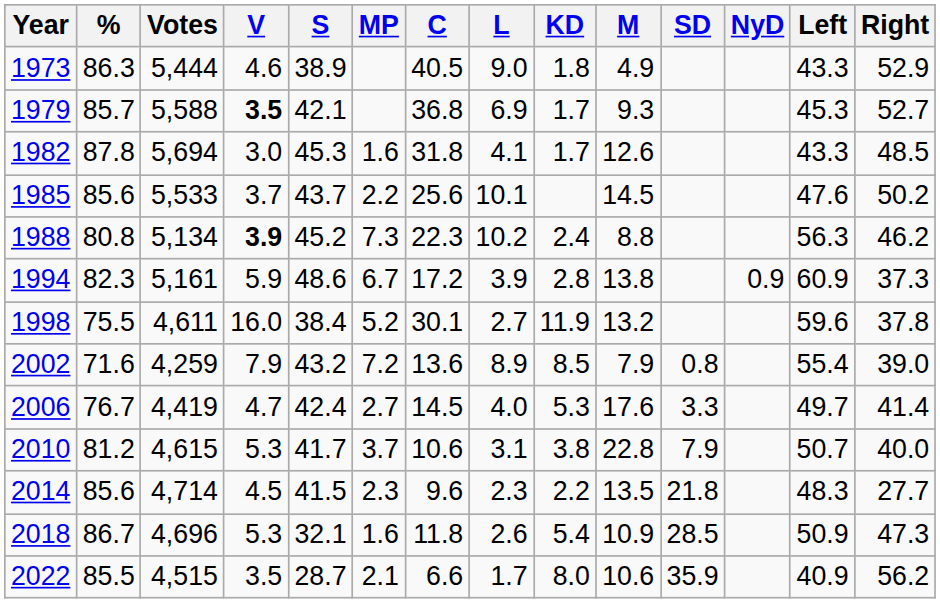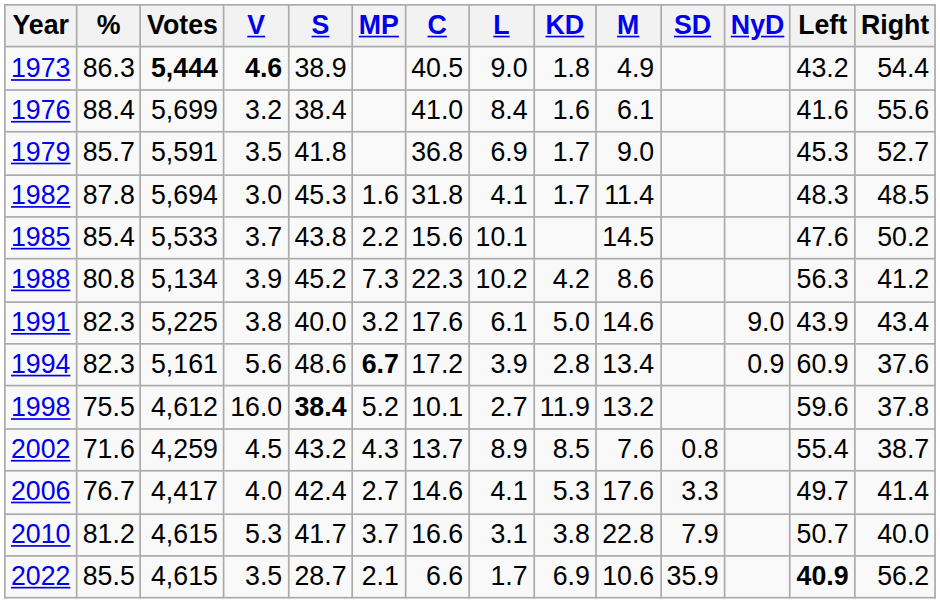1973 | Votes: normal -> bold
1973 | V: normal -> bold
1973 | Left: 43.3 -> 43.2
1973 | Right: 52.9 -> 54.4
+ row: 1976 | 88.4 | 5,699 | 3.2 | 38.4 | 41.0 | 8.4 | 1.6 | 6.1 | 41.6 | 55.6
1979 | Votes: 5,588 -> 5,591
1979 | V: bold -> normal
1979 | S: 42.1 -> 41.8
1979 | M: 9.3 -> 9.0
1982 | M: 12.6 -> 11.4
1982 | Left: 43.3 -> 48.3
1985 | %: 85.6 -> 85.4
1985 | S: 43.7 -> 43.8
1985 | C: 25.6 -> 15.6
1988 | V: bold -> normal
1988 | KD: 2.4 -> 4.2
1988 | M: 8.8 -> 8.6
1988 | Right: 46.2 -> 41.2
+ row: 1991 | 82.3 | 5,225 | 3.8 | 40.0 | 3.2 | 17.6 | 6.1 | 5.0 | 14.6 | 9.0 | 43.9 | 43.4
1994 | V: 5.9 -> 5.6
1994 | MP: normal -> bold
1994 | M: 13.8 -> 13.4
1994 | Right: 37.3 -> 37.6
1998 | Votes: 4,611 -> 4,612
1998 | S: normal -> bold
1998 | C: 30.1 -> 10.1
2002 | V: 7.9 -> 4.5
2002 | MP: 7.2 -> 4.3
2002 | C: 13.6 -> 13.7
2002 | M: 7.9 -> 7.6
2002 | Right: 39.0 -> 38.7
2006 | Votes: 4,419 -> 4,417
2006 | V: 4.7 -> 4.0
2006 | C: 14.5 -> 14.6
2006 | L: 4.0 -> 4.1
2010 | C: 10.6 -> 16.6
- row: 2014 | 85.6 | 4,714 | 4.5 | 41.5 | 2.3 | 9.6 | 2.3 | 2.2 | 13.5 | 21.8 | 48.3 | 27.7
- row: 2018 | 86.7 | 4,696 | 5.3 | 32.1 | 1.6 | 11.8 | 2.6 | 5.4 | 10.9 | 28.5 | 50.9 | 47.3
2022 | Votes: 4,515 -> 4,615
2022 | KD: 8.0 -> 6.9
2022 | Left: normal -> bold
